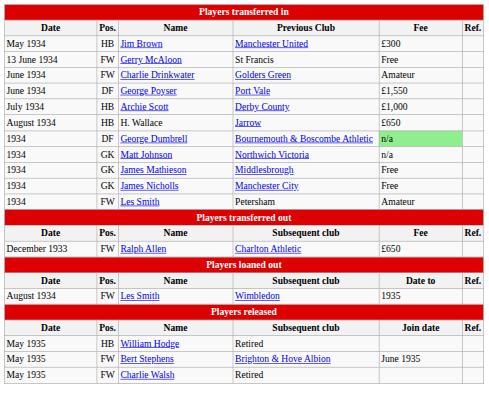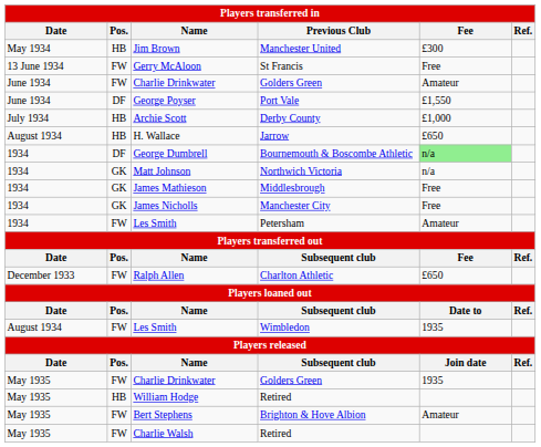+ row: May 1935 | FW | Charlie Drinkwater | Golders Green | 1935
Bert Stephens | Fee: June 1935 -> Amateur
